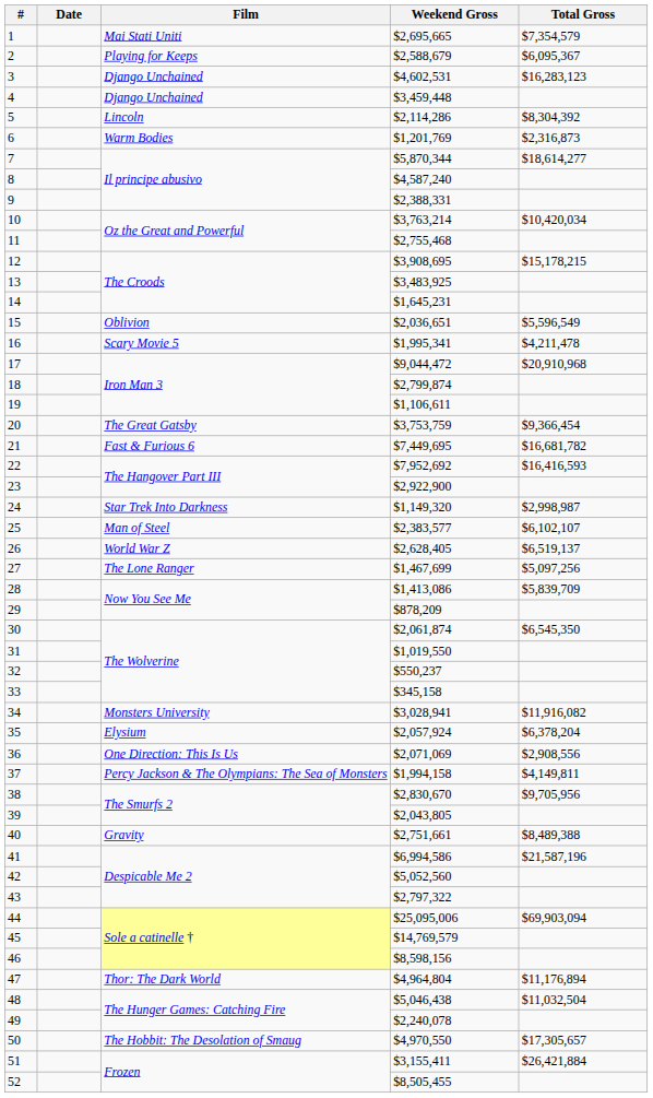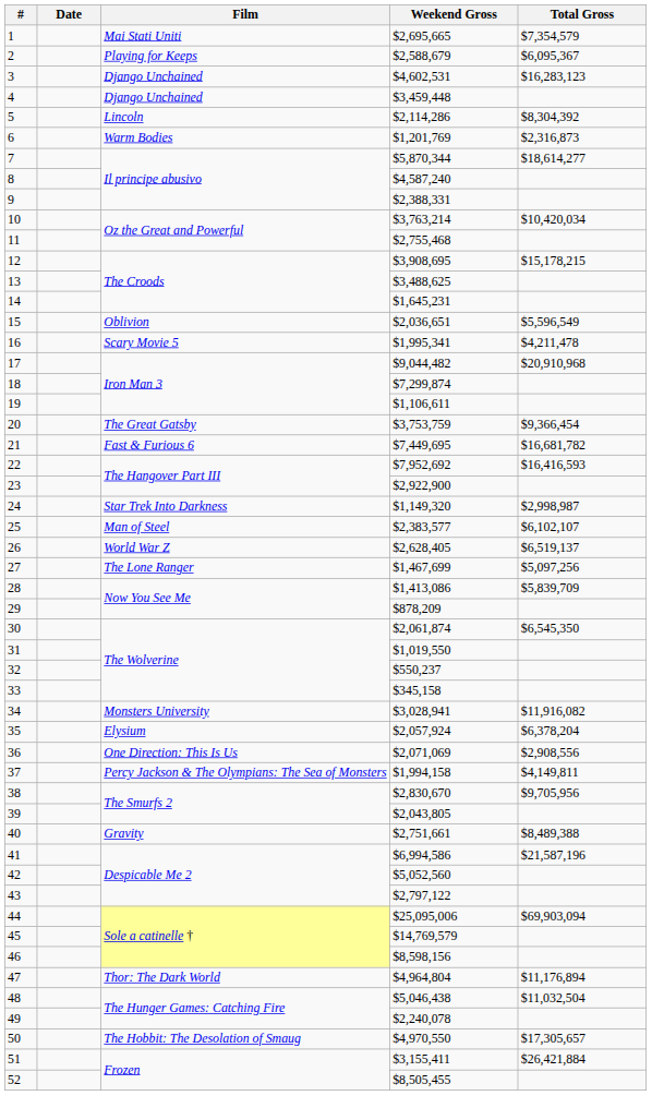13 | Weekend Gross: $3,483,925 -> $3,488,625
17 | Weekend Gross: $9,044,472 -> $9,044,482
18 | Weekend Gross: $2,799,874 -> $7,299,874
43 | Weekend Gross: $2,797,322 -> $2,797,122
